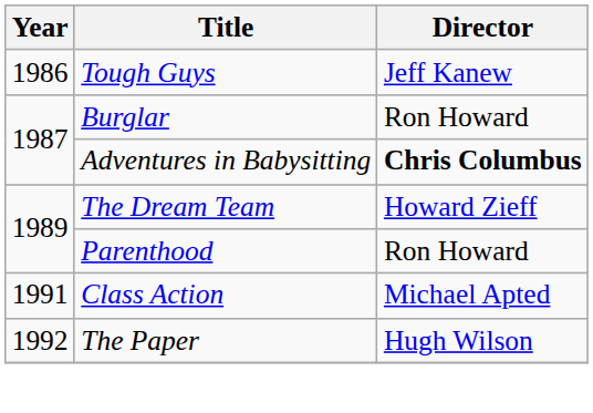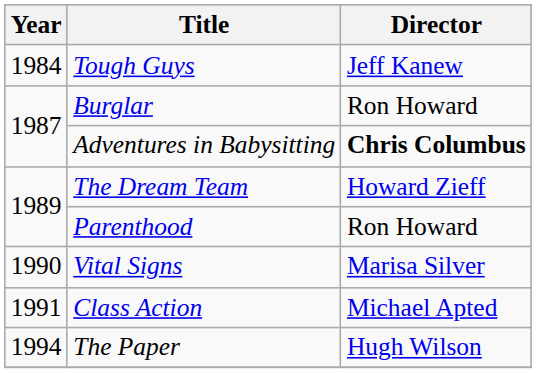Tough Guys | Year: 1986 -> 1984
+ row: 1990 | Vital Signs | Marisa Silver
The Paper | Year: 1992 -> 1994
